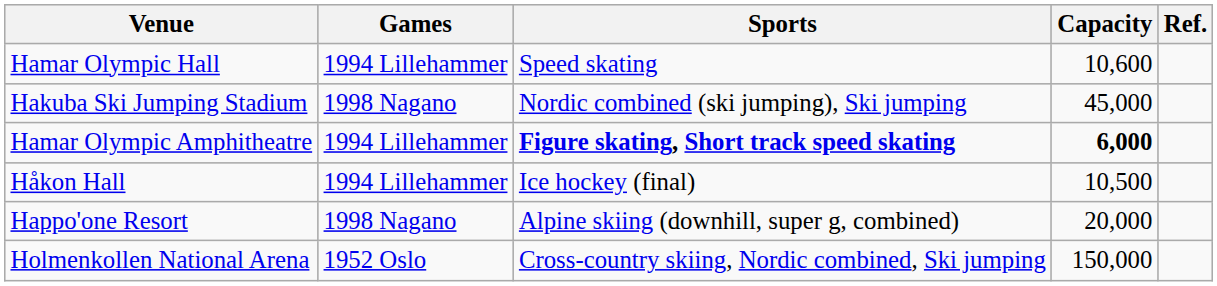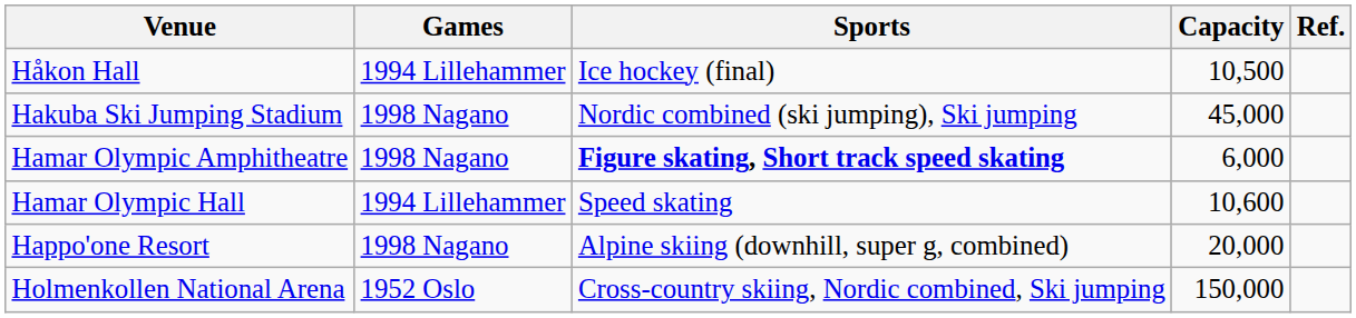rows swapped: Håkon Hall <-> Hamar Olympic Hall
Hamar Olympic Amphitheatre | Games: 1994 Lillehammer -> 1998 Nagano
Hamar Olympic Amphitheatre | Capacity: bold -> normal
